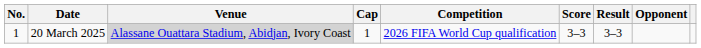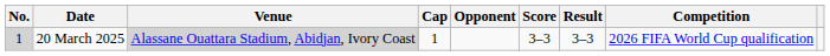columns swapped: Opponent <-> Competition
20 March 2025 | No.: no background -> lightgrey background
